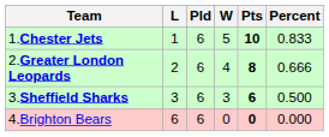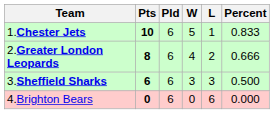columns swapped: Pts <-> L
